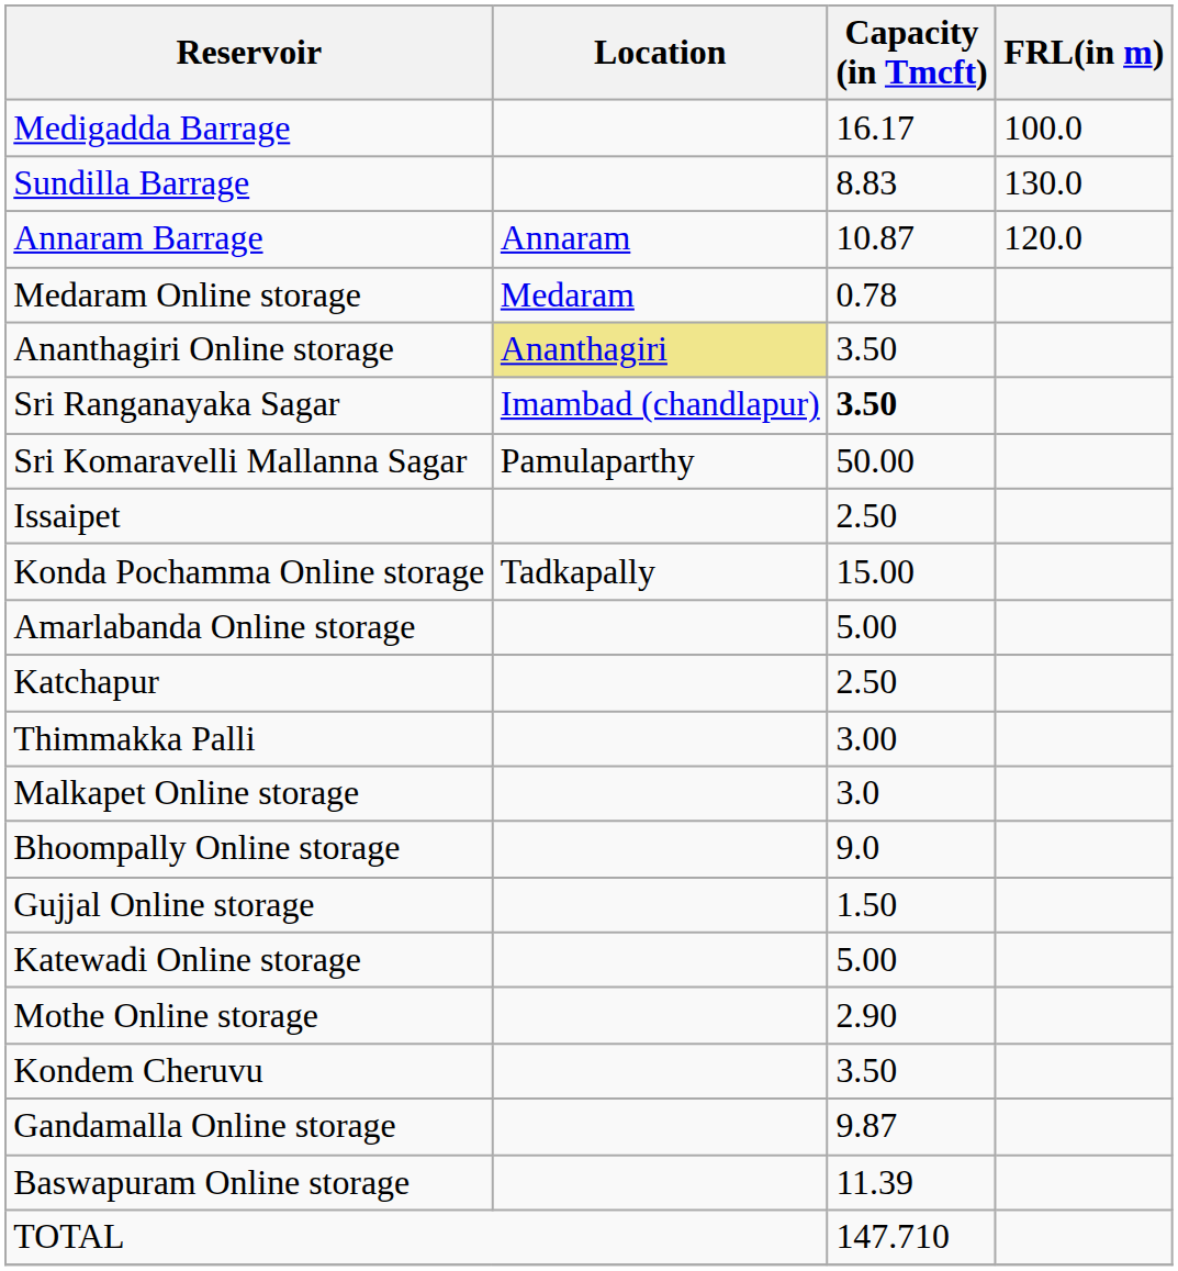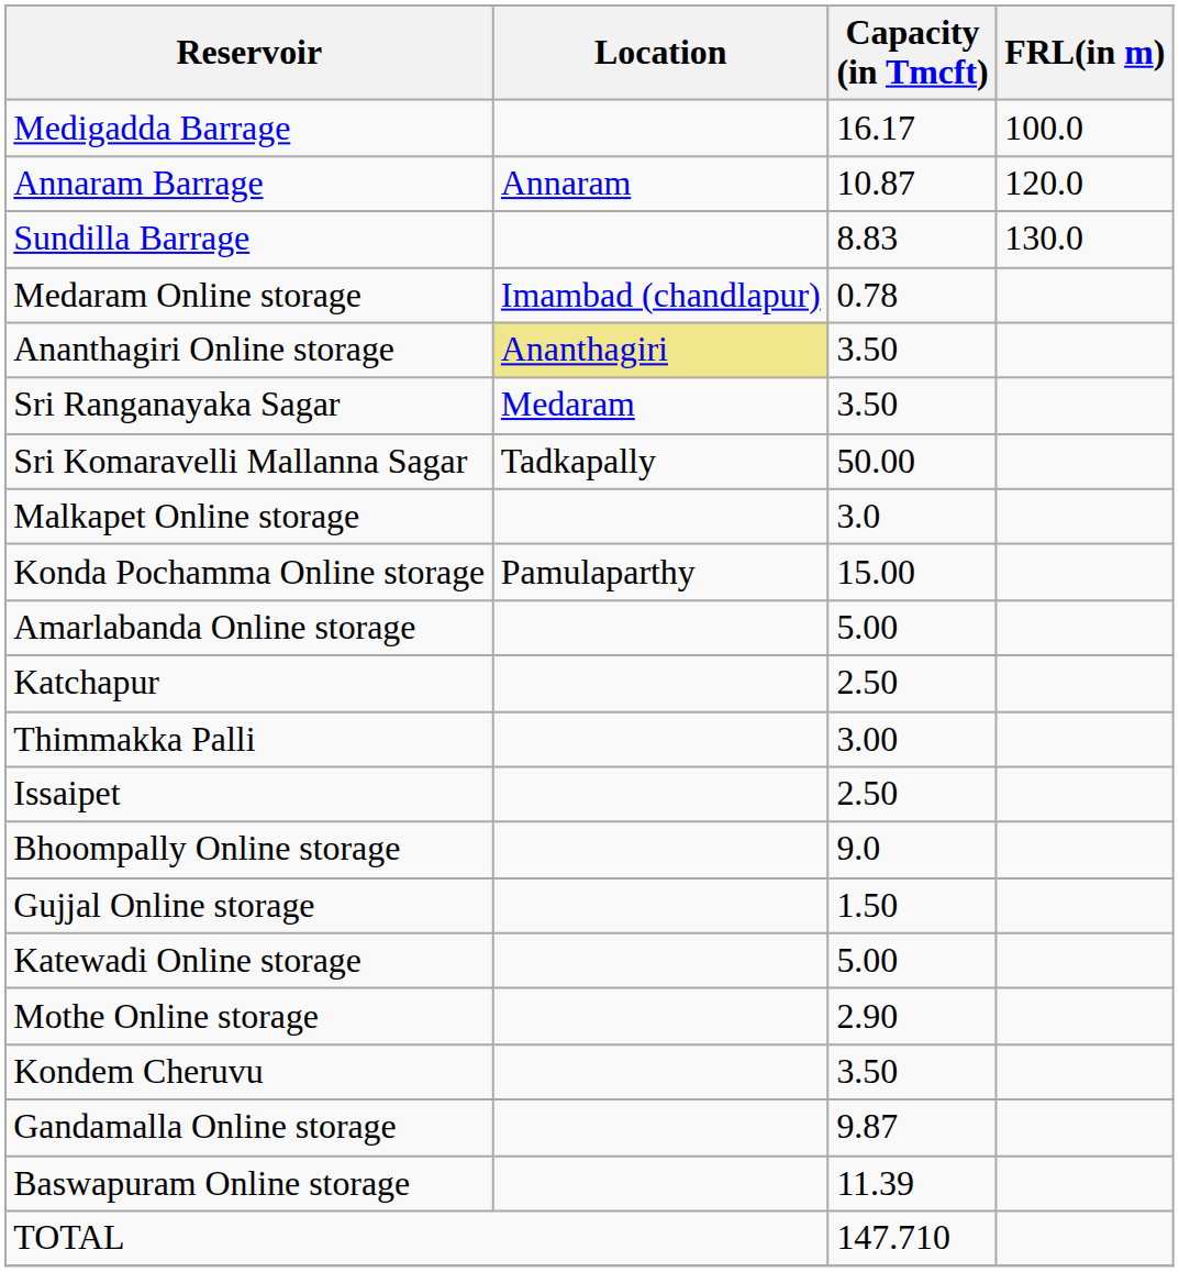rows swapped: Annaram Barrage <-> Sundilla Barrage
Medaram Online storage | Location: Medaram -> Imambad (chandlapur)
Sri Ranganayaka Sagar | Location: Imambad (chandlapur) -> Medaram
Sri Ranganayaka Sagar | Capacity (in Tmcft): bold -> normal
Sri Komaravelli Mallanna Sagar | Location: Pamulaparthy -> Tadkapally
rows swapped: Malkapet Online storage <-> Issaipet
Konda Pochamma Online storage | Location: Tadkapally -> Pamulaparthy
